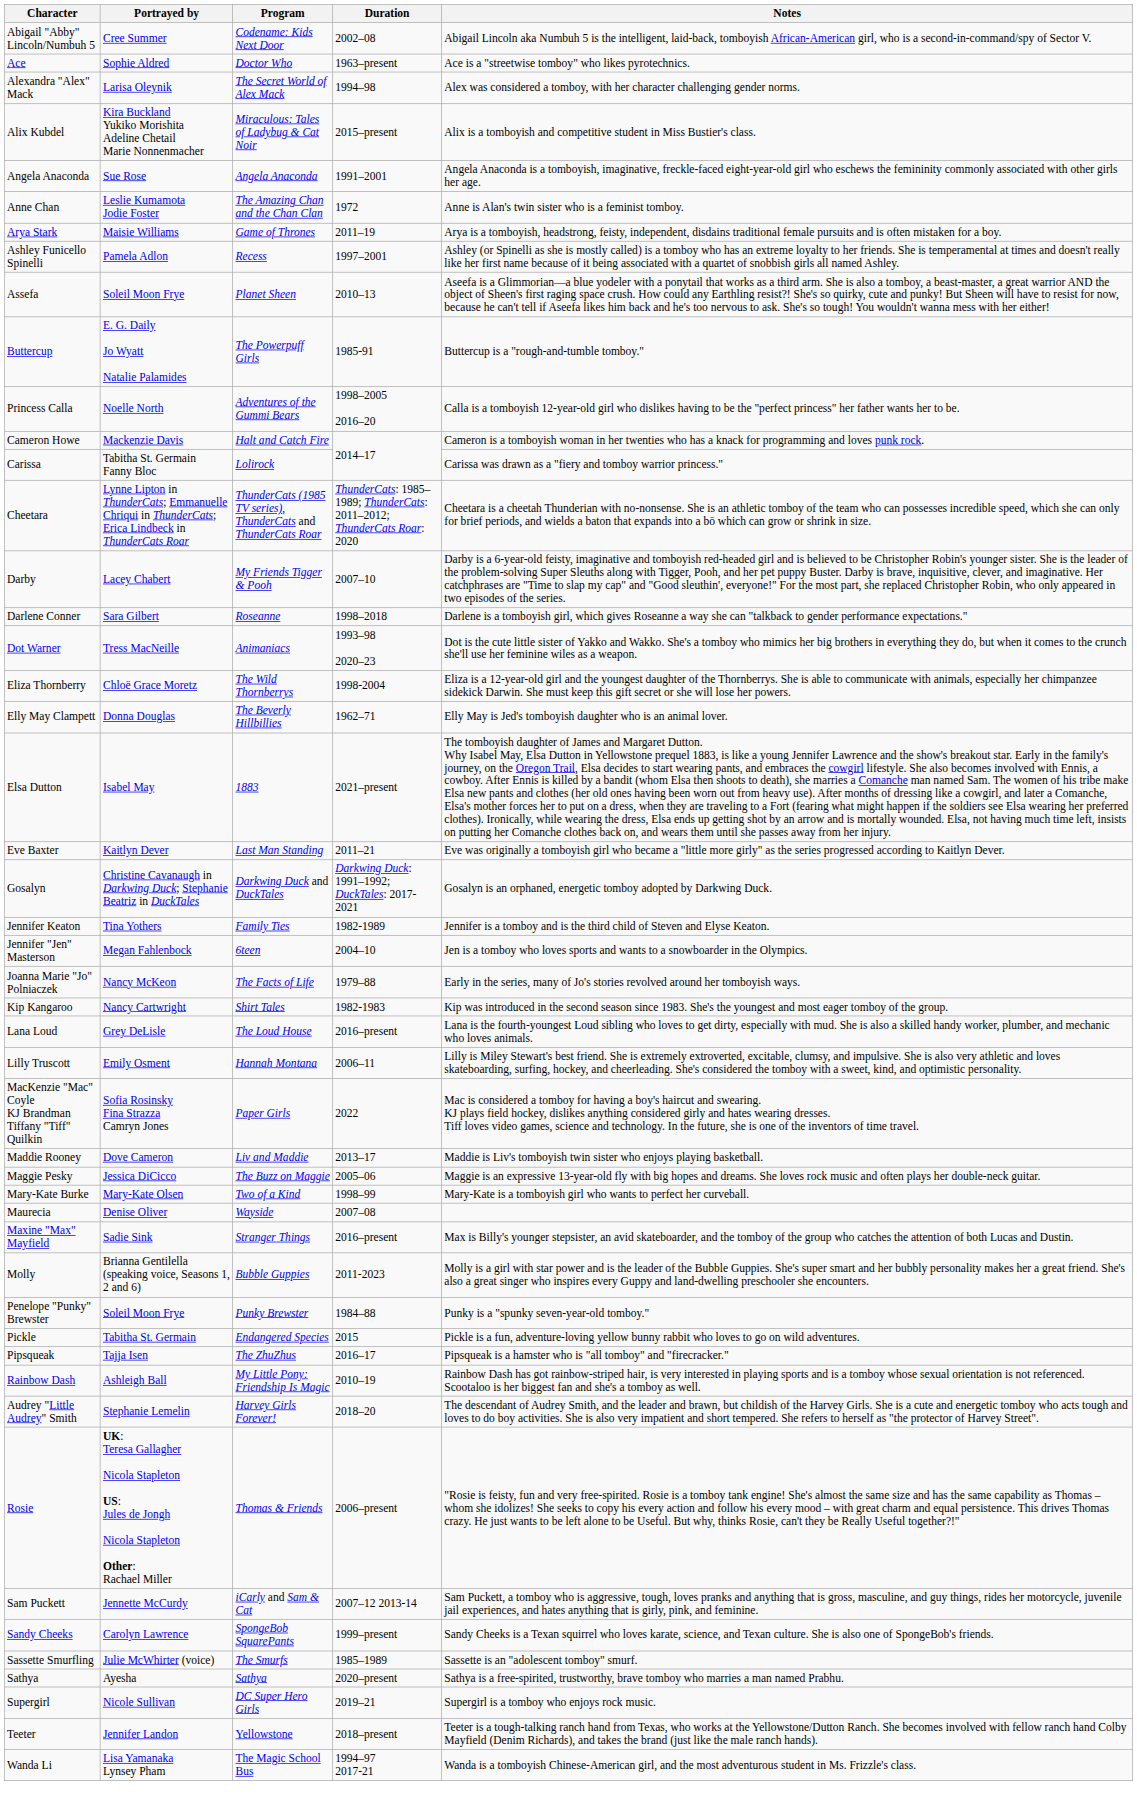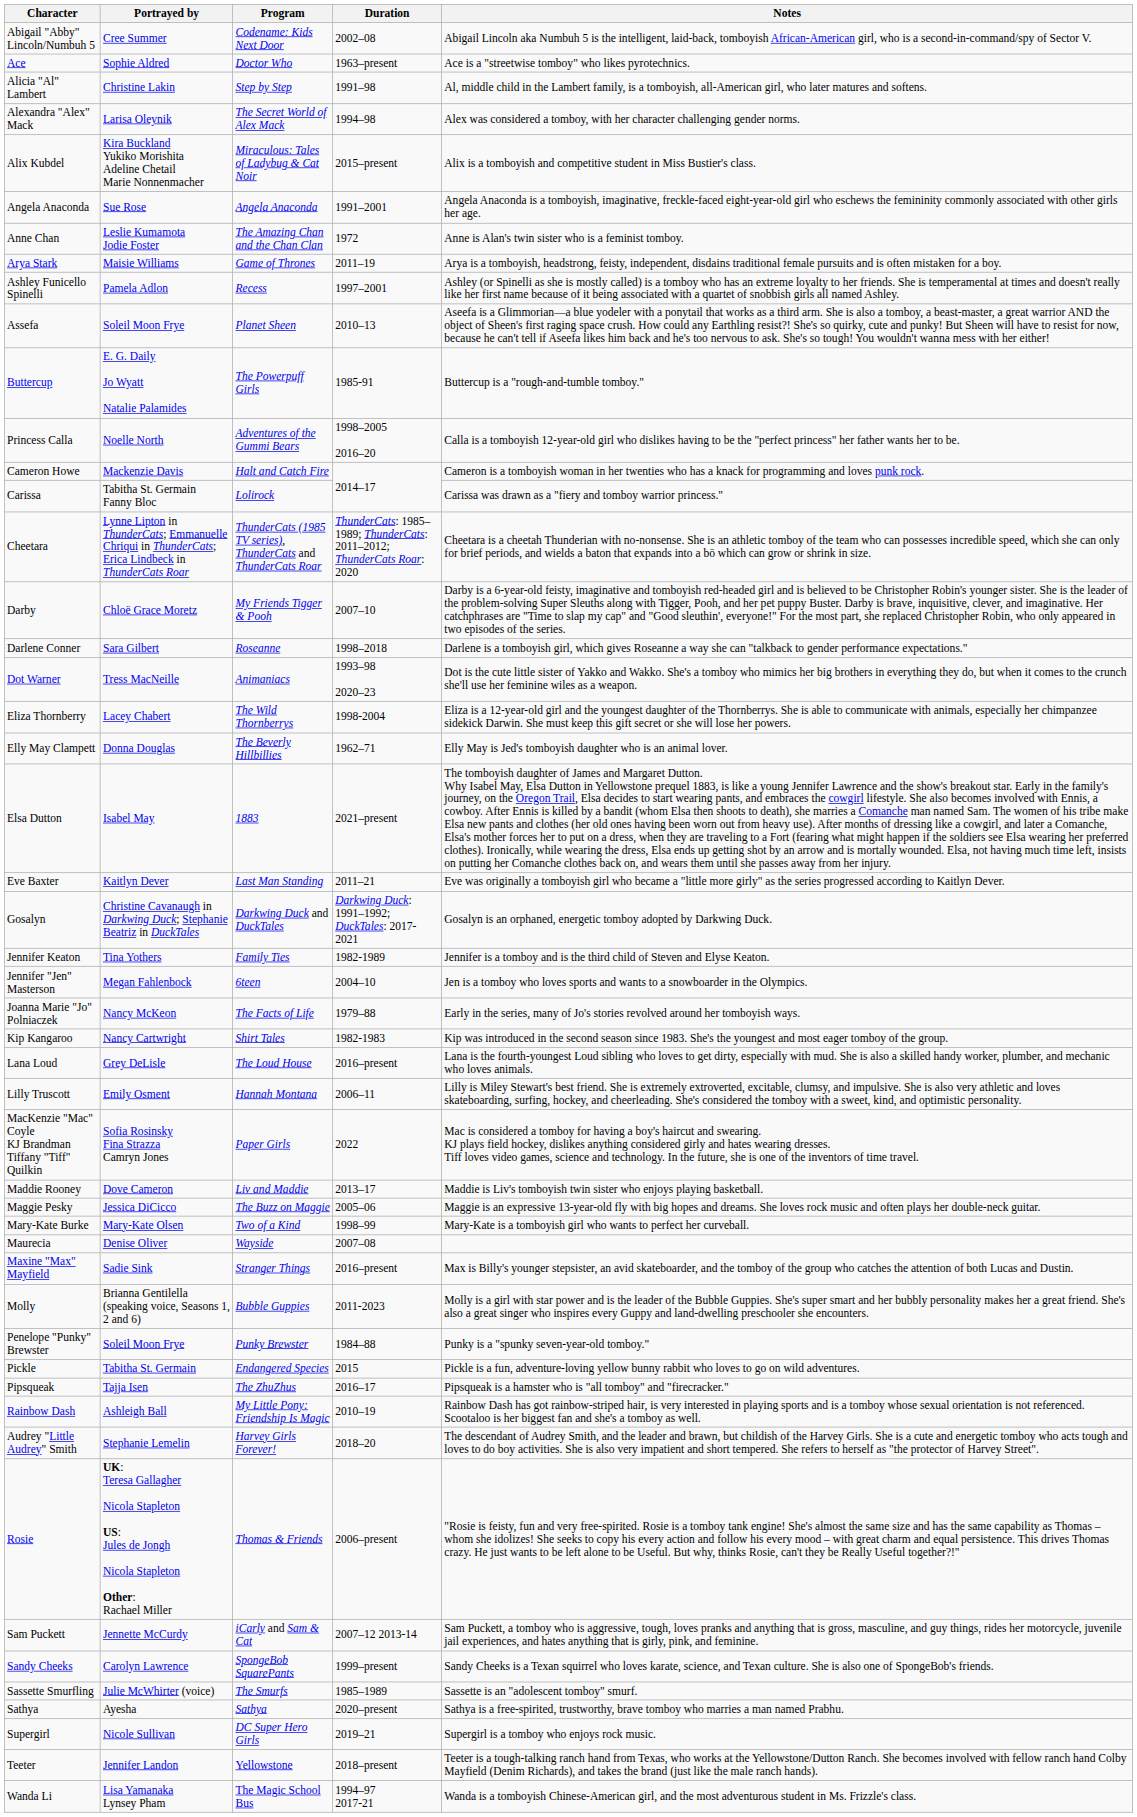+ row: Alicia "Al" Lambert | Christine Lakin | Step by Step | 1991–98 | Al, middle child in the Lambert family, is a tomboyish, all-American girl, who later matures and softens.
Darby | Portrayed by: Lacey Chabert -> Chloë Grace Moretz
Eliza Thornberry | Portrayed by: Chloë Grace Moretz -> Lacey Chabert
